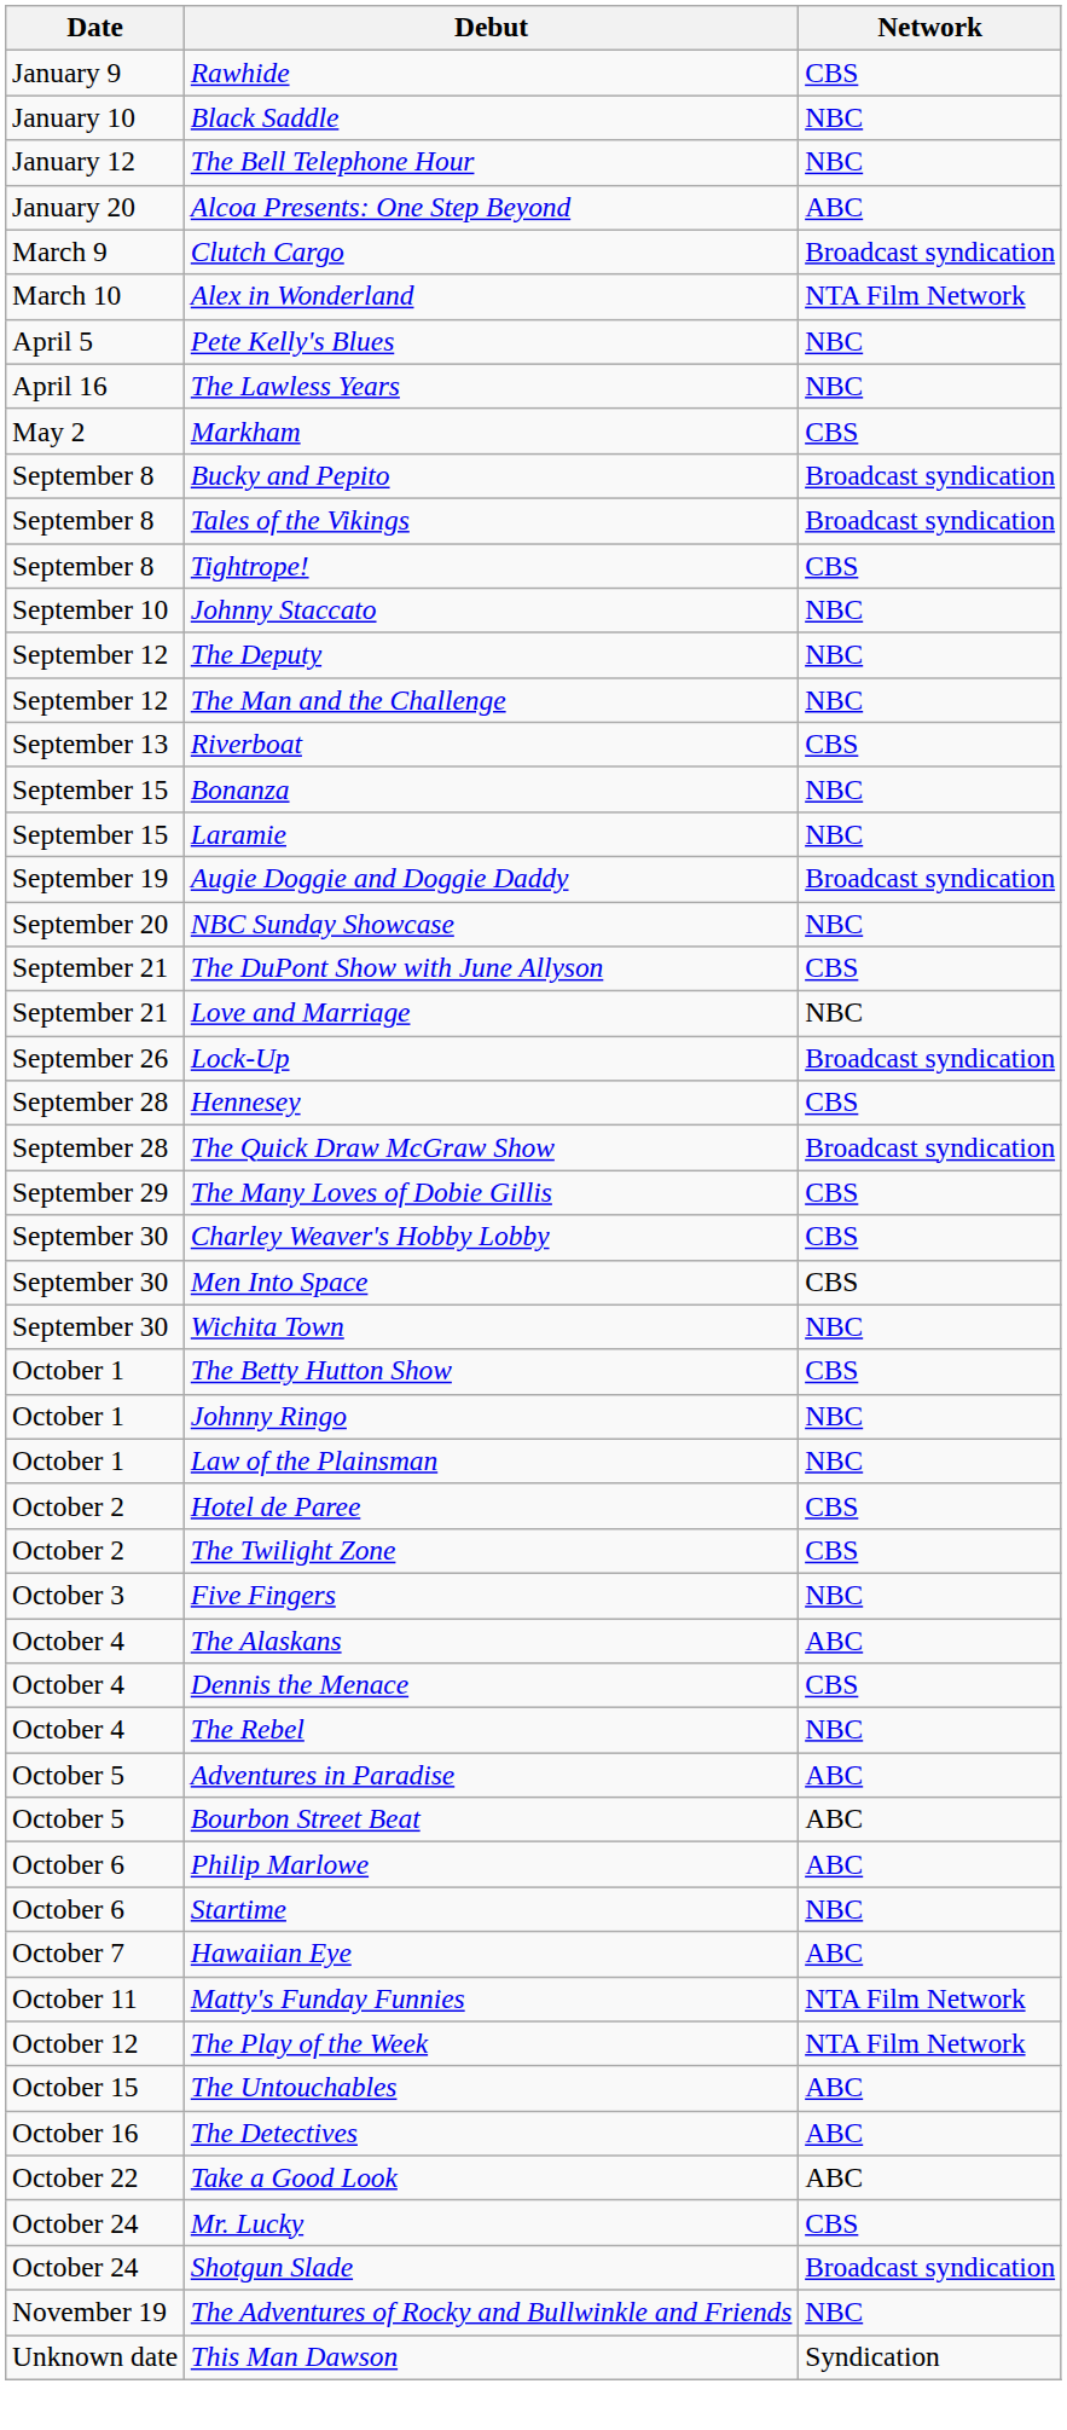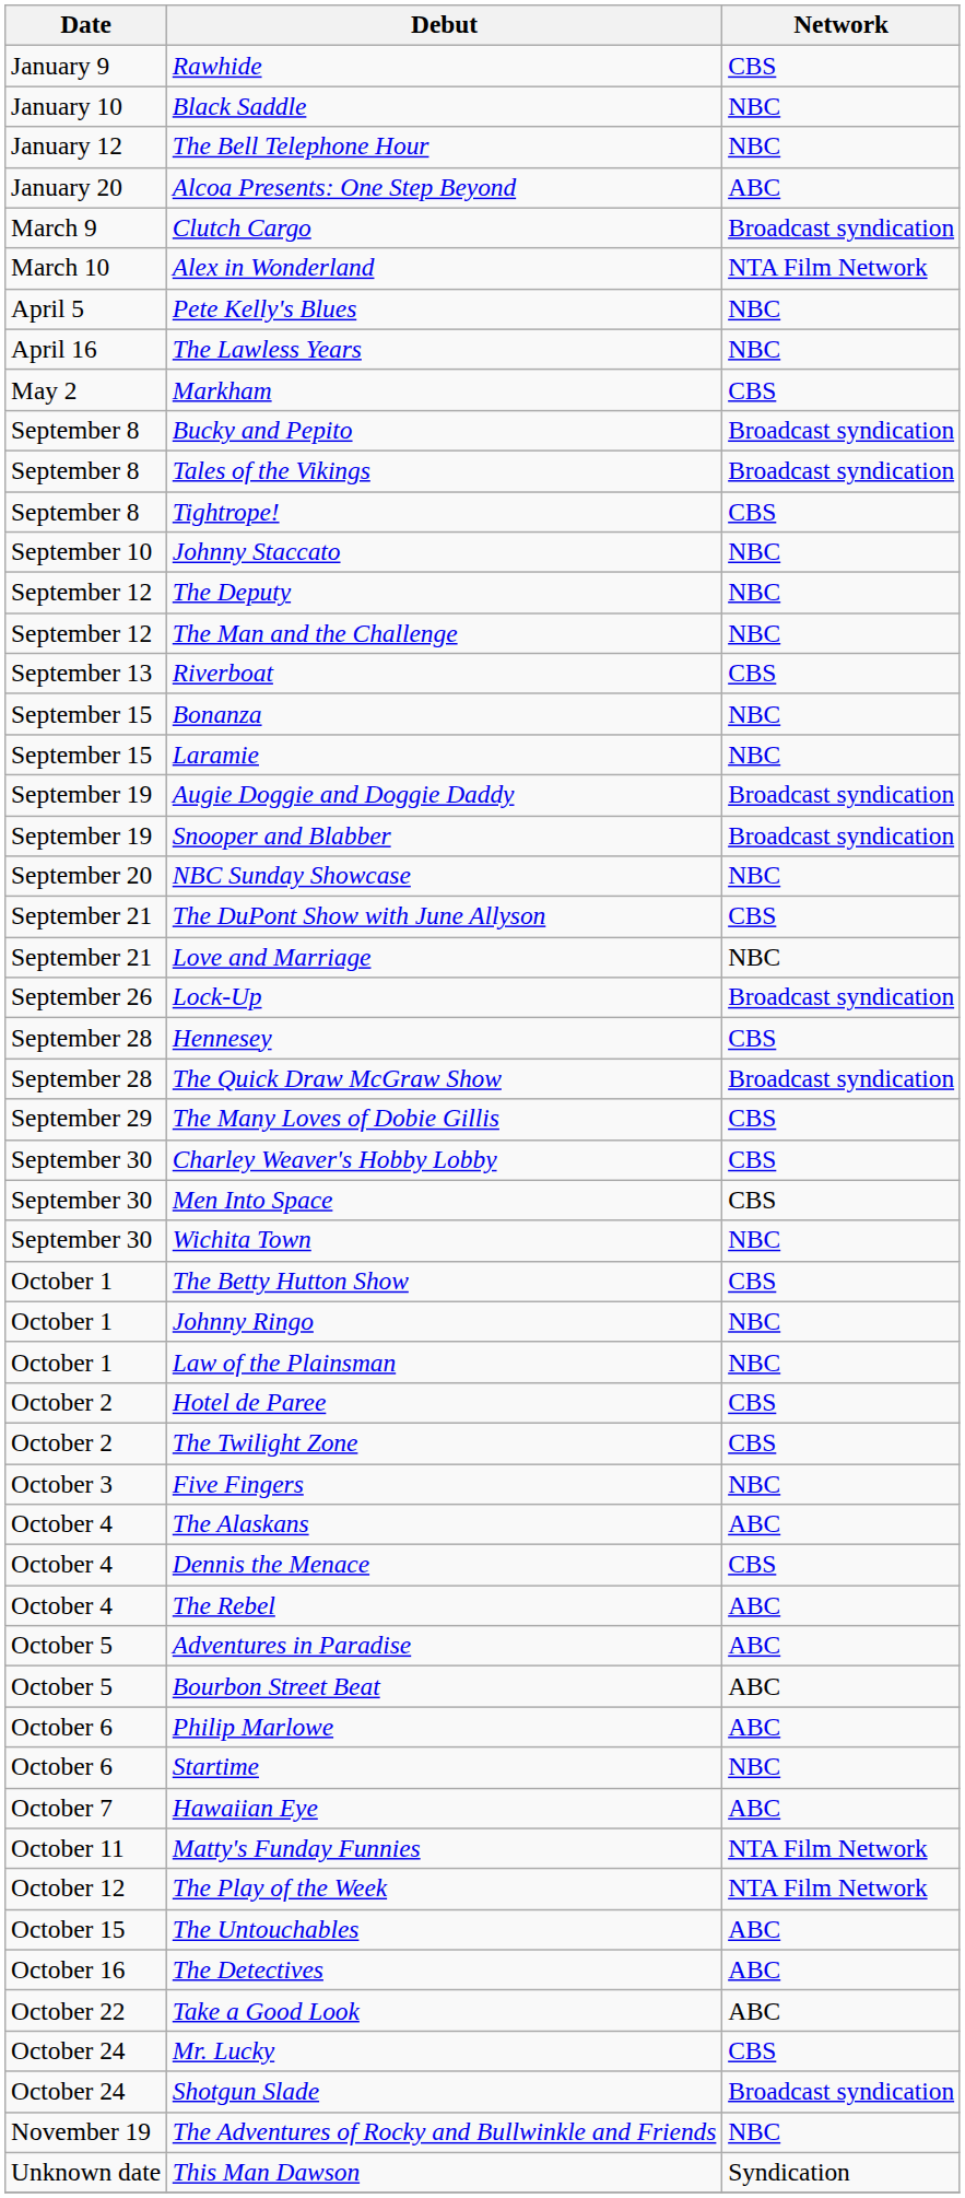+ row: September 19 | Snooper and Blabber | Broadcast syndication
The Rebel | Network: NBC -> ABC
